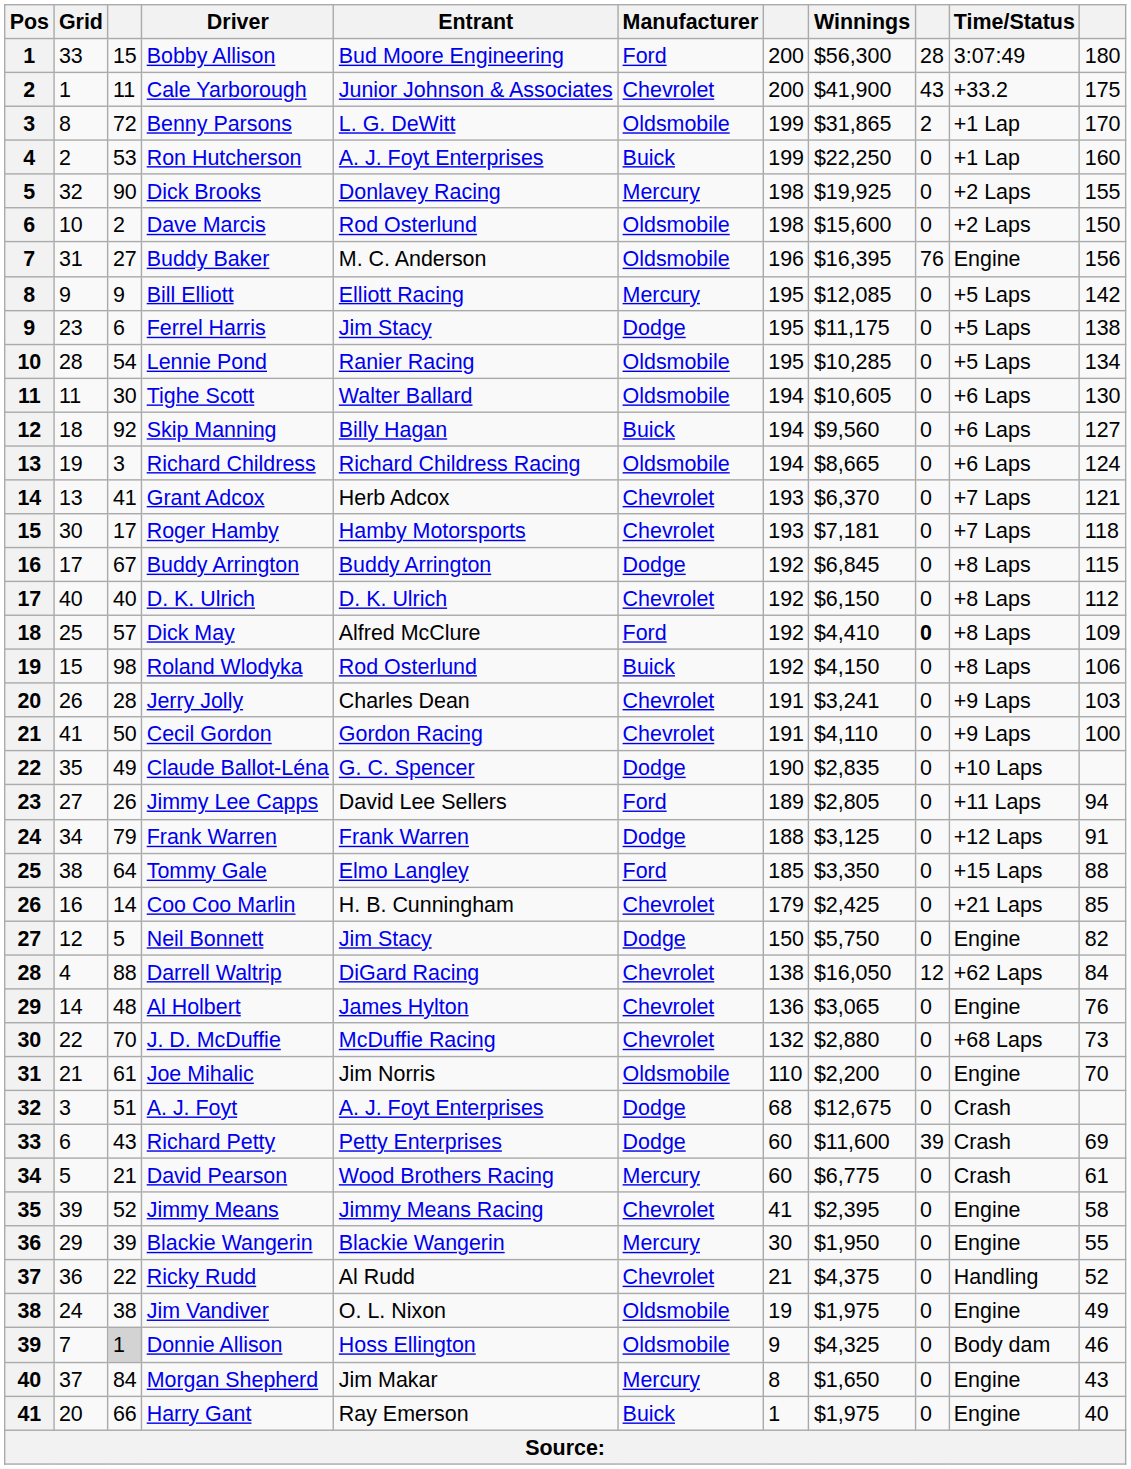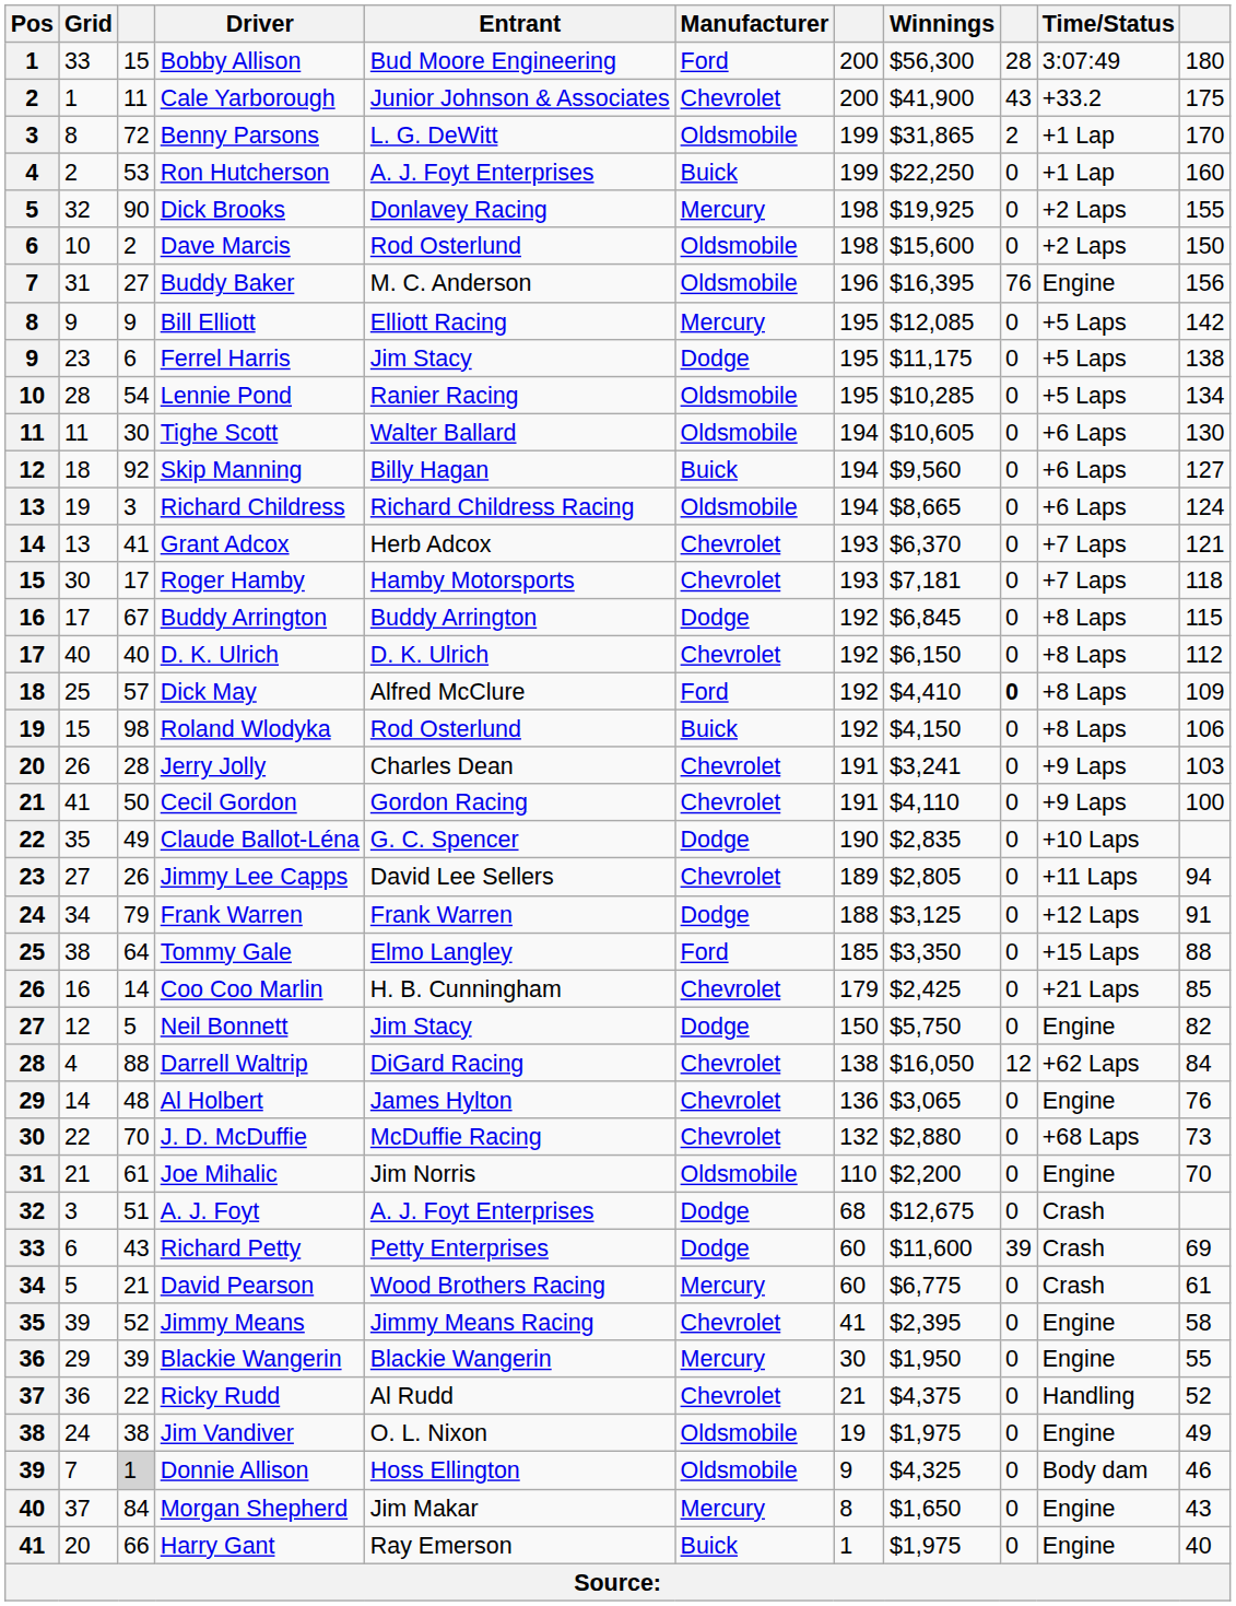Jimmy Lee Capps | Manufacturer: Ford -> Chevrolet
